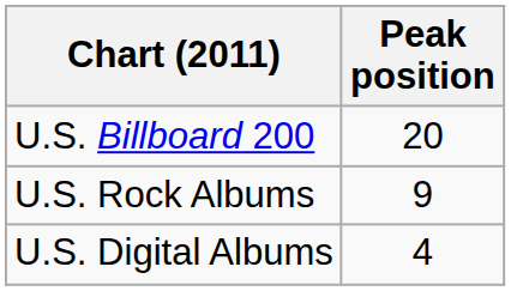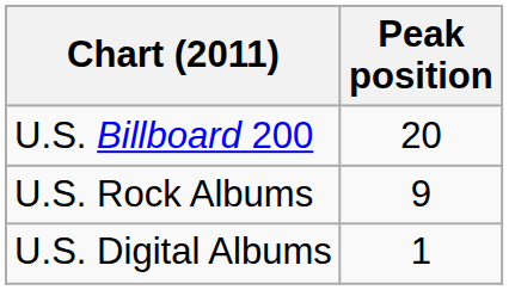U.S. Digital Albums | Peak position: 4 -> 1
